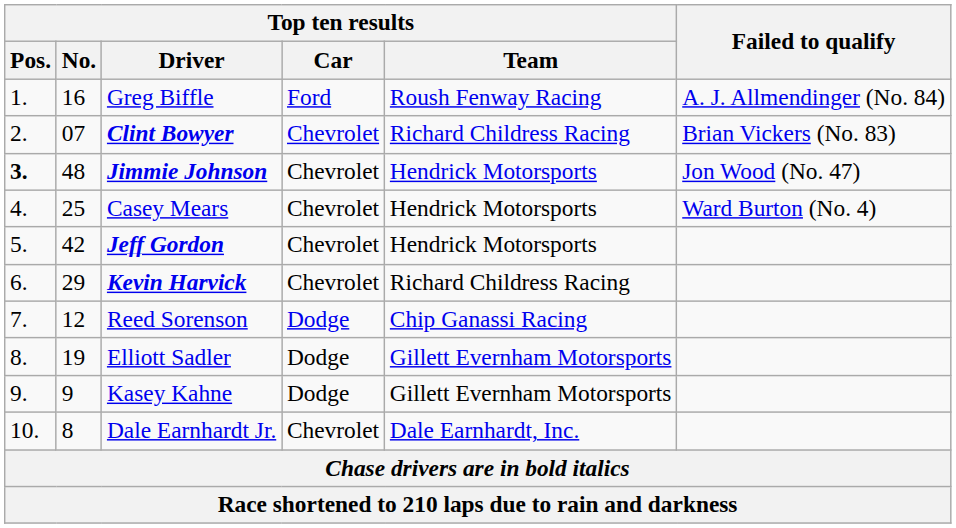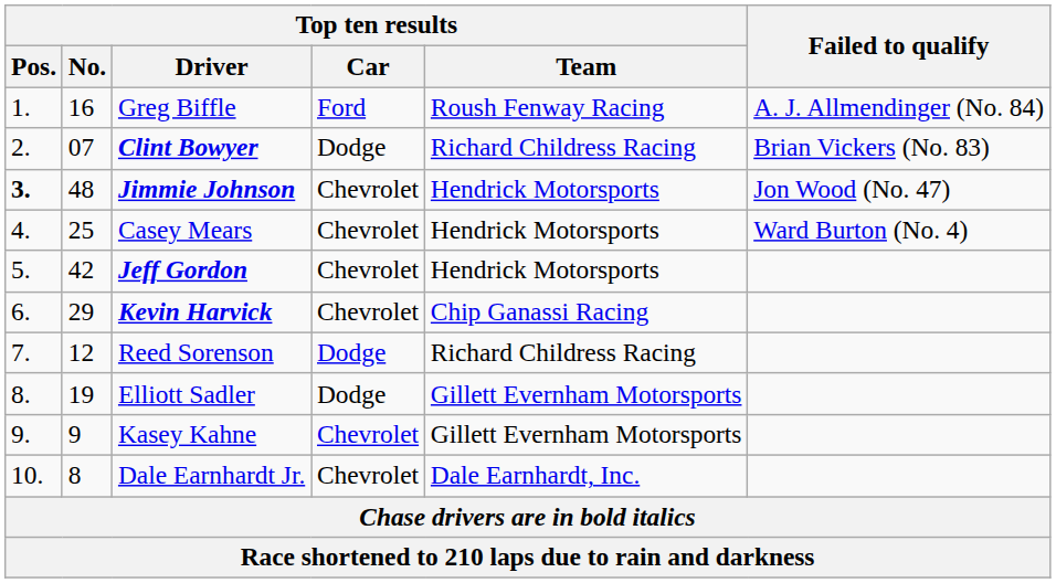Clint Bowyer | Top ten results / Car: Chevrolet -> Dodge
Kevin Harvick | Top ten results / Team: Richard Childress Racing -> Chip Ganassi Racing
Reed Sorenson | Top ten results / Team: Chip Ganassi Racing -> Richard Childress Racing
Kasey Kahne | Top ten results / Car: Dodge -> Chevrolet
